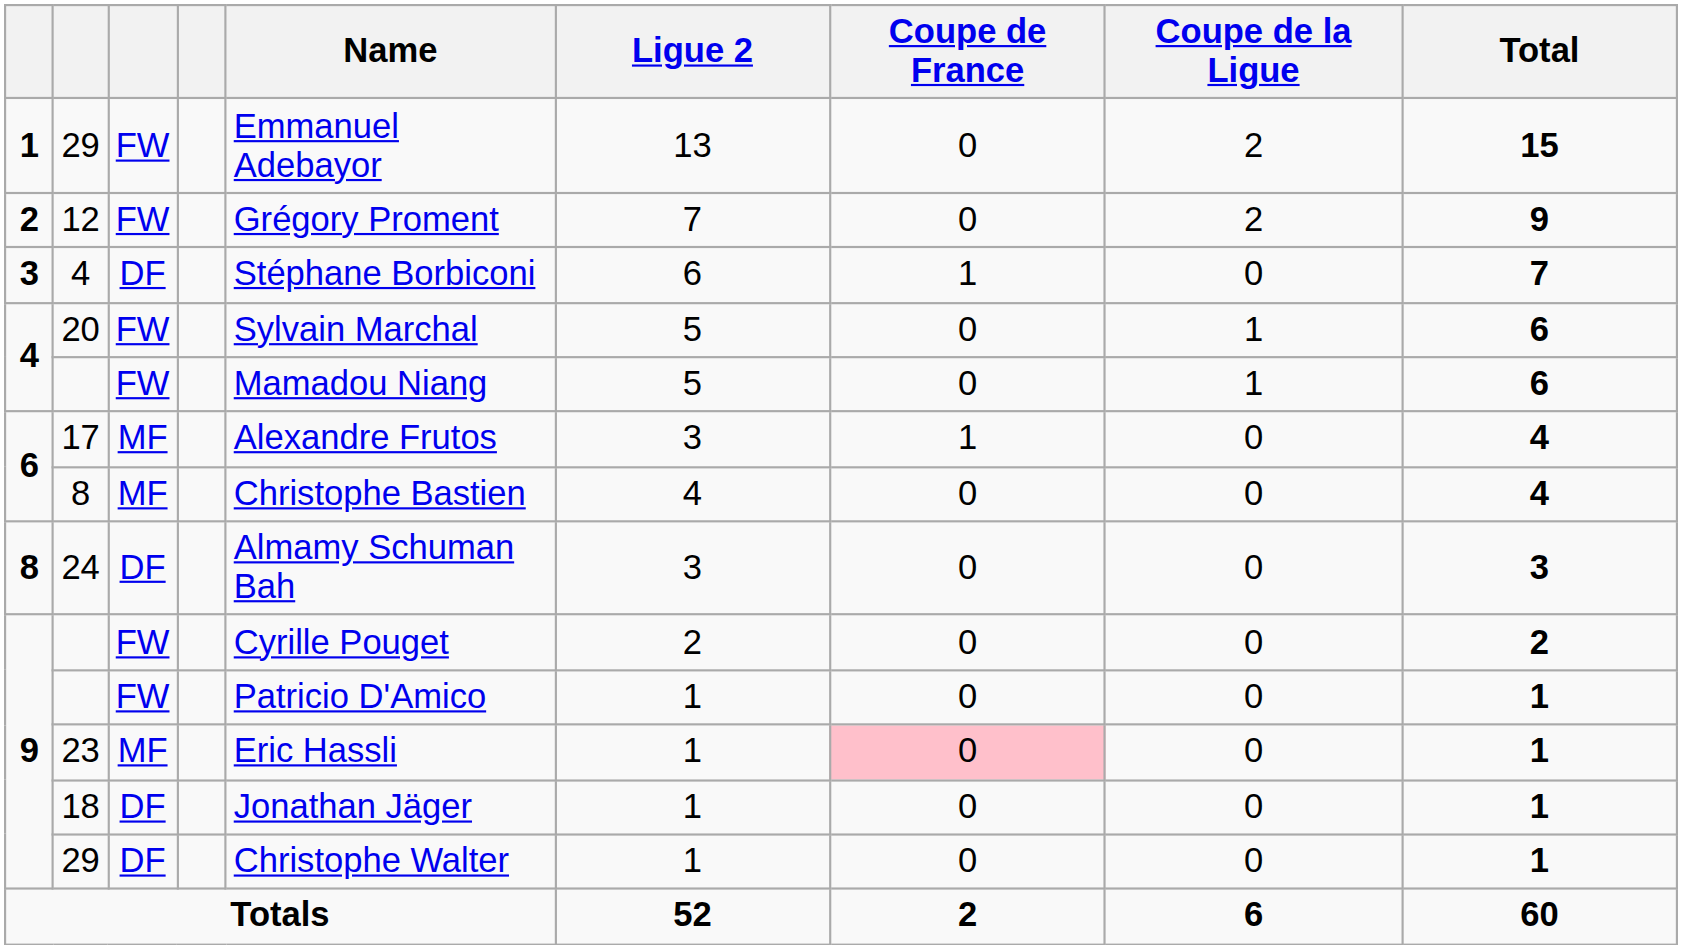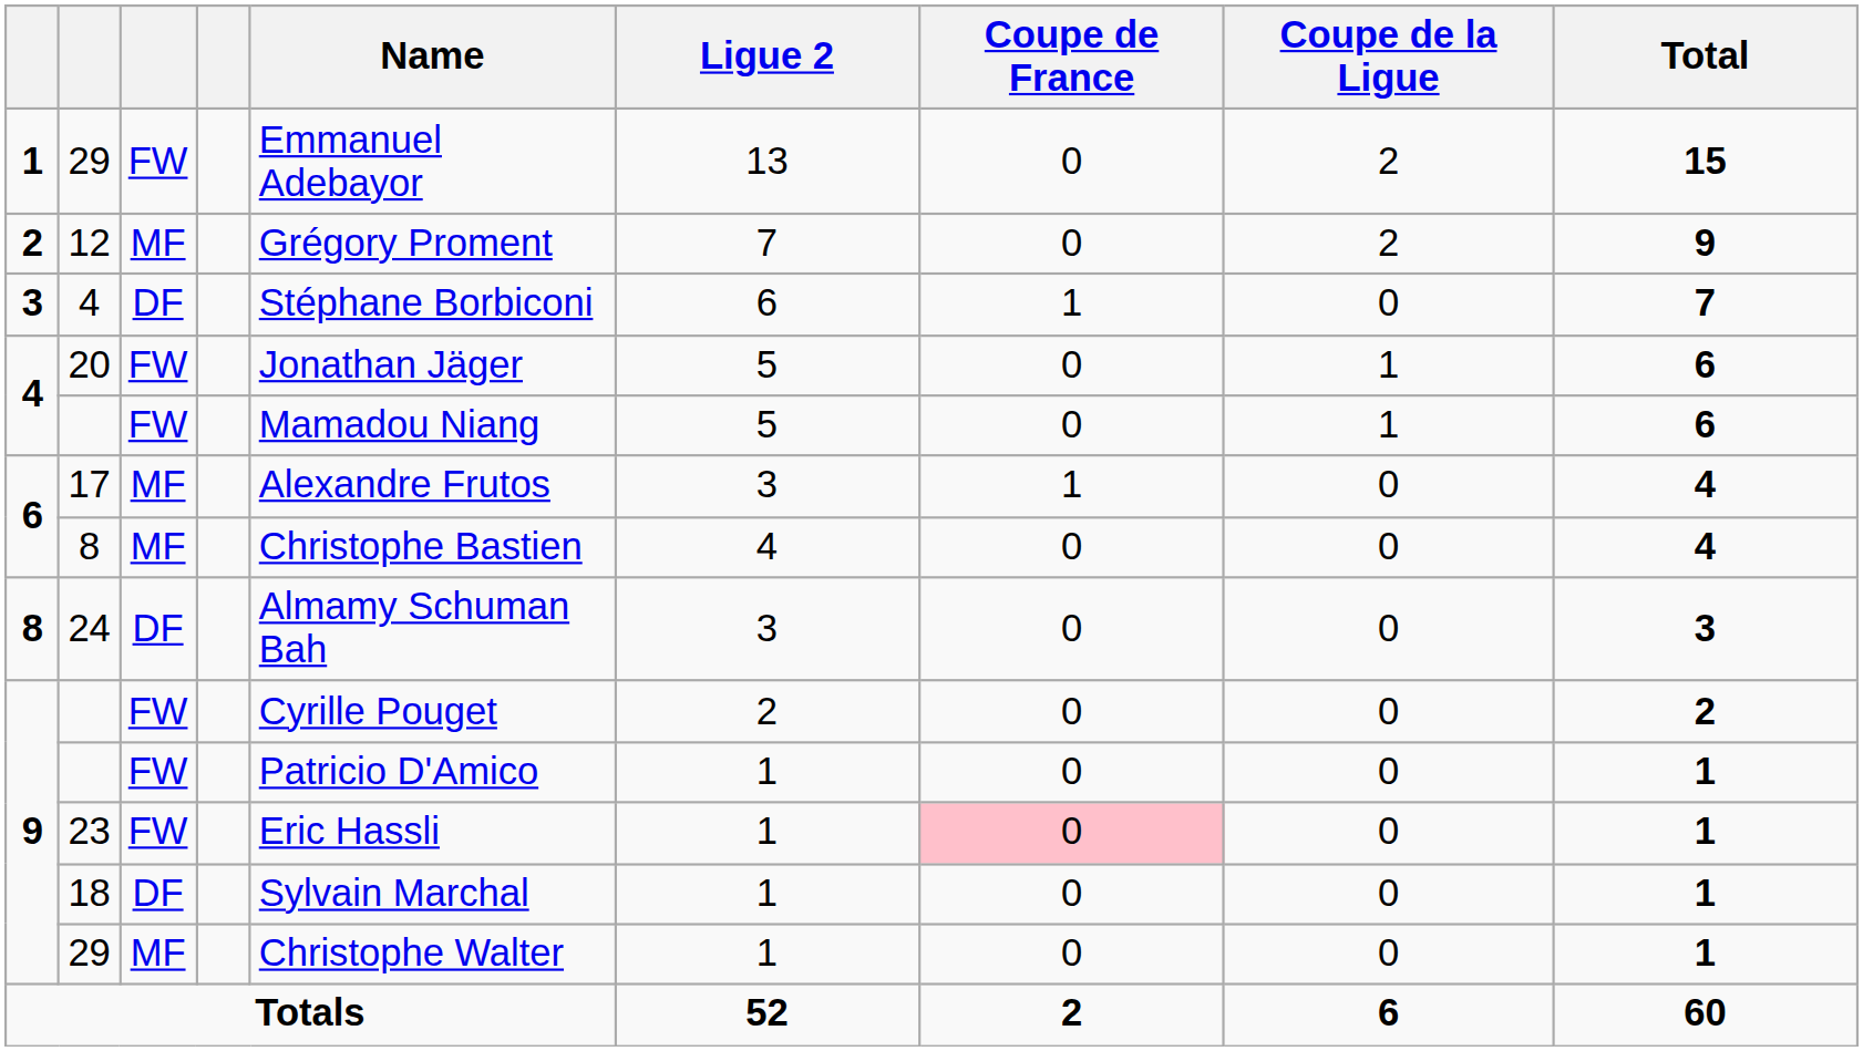12 | column 3: FW -> MF
20 | Name: Sylvain Marchal -> Jonathan Jäger
23 | column 3: MF -> FW
18 | Name: Jonathan Jäger -> Sylvain Marchal
9 / 29 | column 3: DF -> MF
